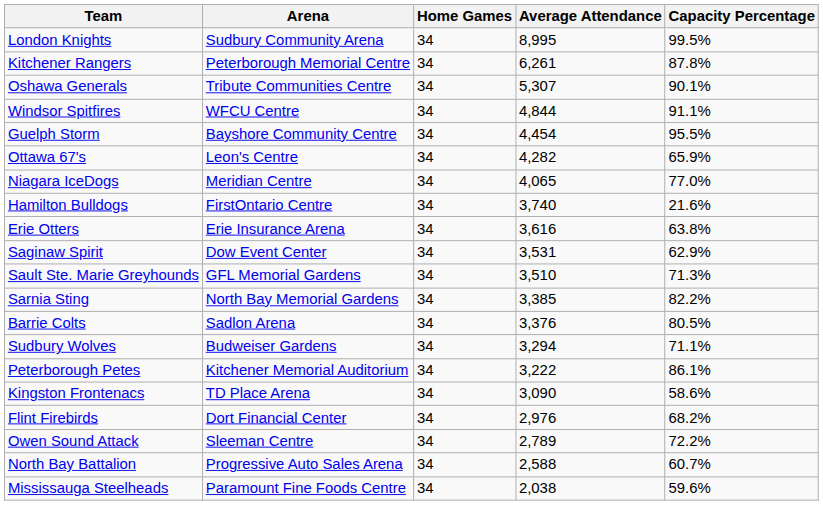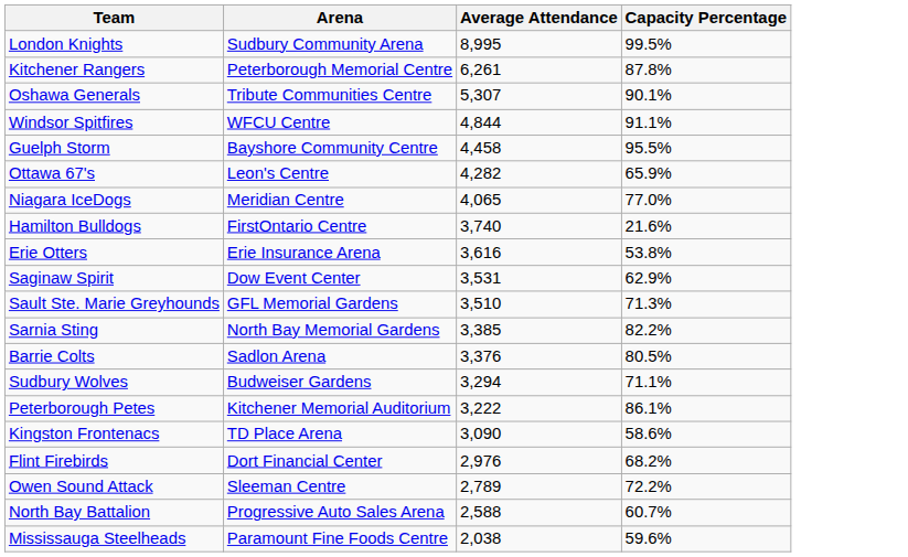- column: Home Games | 34 | 34 | 34 | 34 | 34 | 34 | 34 | 34 | 34 | 34 | 34 | 34 | 34 | 34 | 34 | 34 | 34 | 34 | 34 | 34
Guelph Storm | Average Attendance: 4,454 -> 4,458
Erie Otters | Capacity Percentage: 63.8% -> 53.8%
